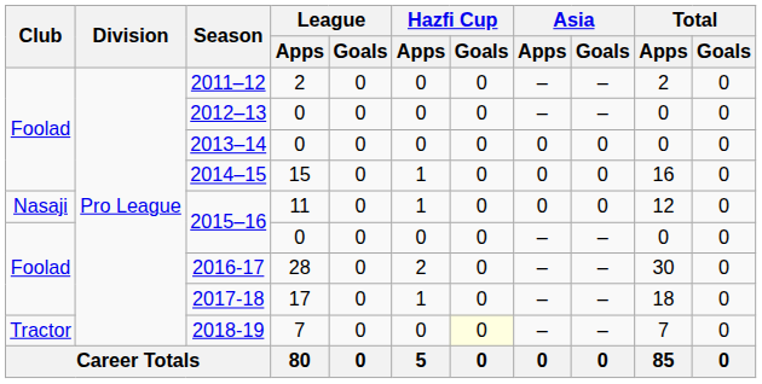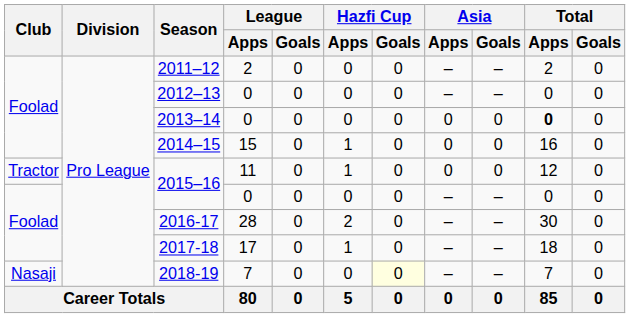2013–14 | Total / Apps: normal -> bold
2015–16 / 11 | Club: Nasaji -> Tractor
2018-19 | Club: Tractor -> Nasaji
